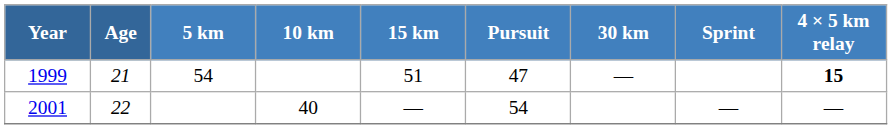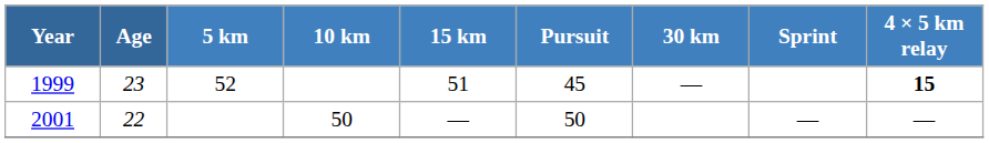1999 | Age: 21 -> 23
1999 | 5 km: 54 -> 52
1999 | Pursuit: 47 -> 45
2001 | 10 km: 40 -> 50
2001 | Pursuit: 54 -> 50
